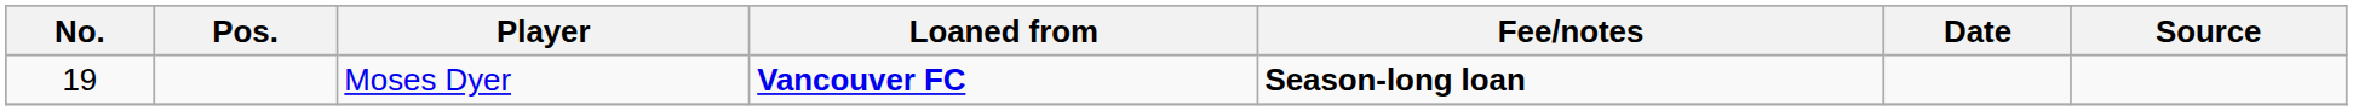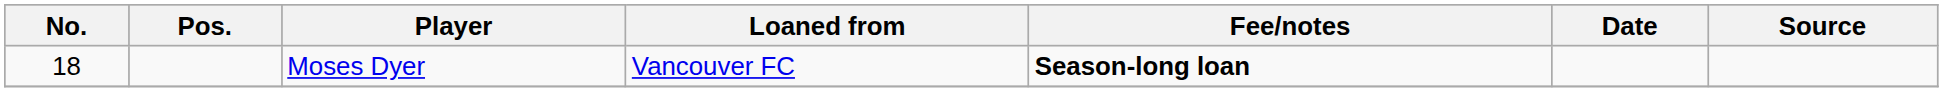Moses Dyer | No.: 19 -> 18
Moses Dyer | Loaned from: bold -> normal
